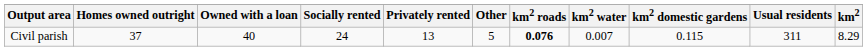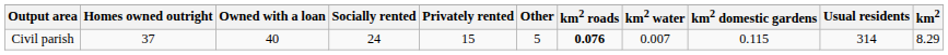Civil parish | Privately rented: 13 -> 15
Civil parish | Usual residents: 311 -> 314
